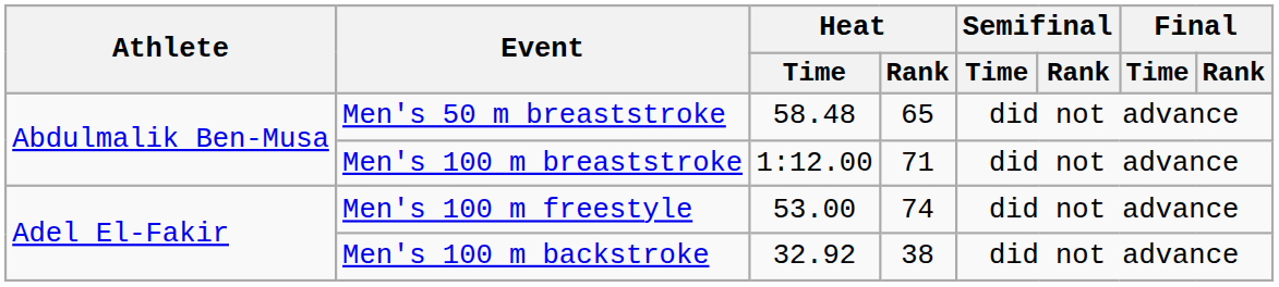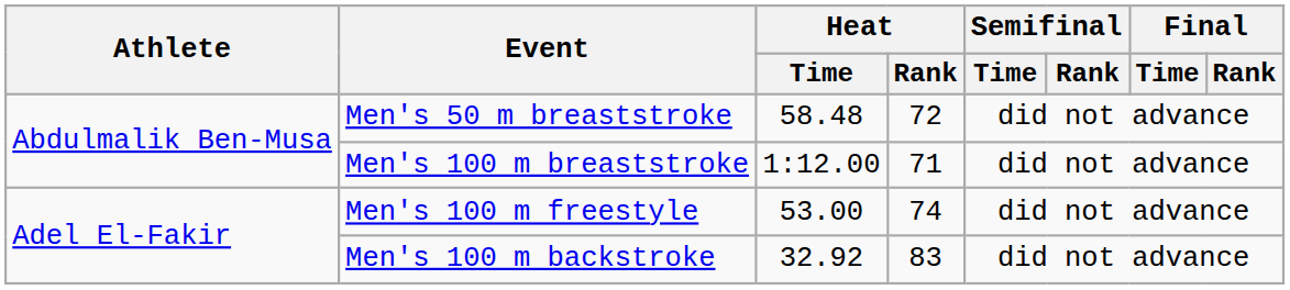Men's 50 m breaststroke | Heat / Rank: 65 -> 72
Men's 100 m backstroke | Heat / Rank: 38 -> 83
